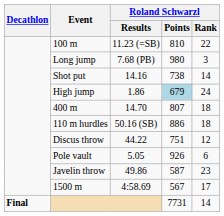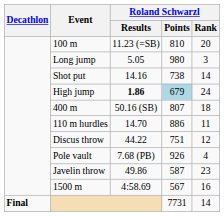100 m | Roland Schwarzl / Rank: 22 -> 20
Long jump | Roland Schwarzl / Results: 7.68 (PB) -> 5.05
High jump | Roland Schwarzl / Results: normal -> bold
400 m | Roland Schwarzl / Results: 14.70 -> 50.16 (SB)
110 m hurdles | Roland Schwarzl / Results: 50.16 (SB) -> 14.70
110 m hurdles | Roland Schwarzl / Rank: 18 -> 11
Pole vault | Roland Schwarzl / Results: 5.05 -> 7.68 (PB)
Pole vault | Roland Schwarzl / Rank: 6 -> 4
1500 m | Roland Schwarzl / Rank: 17 -> 16
